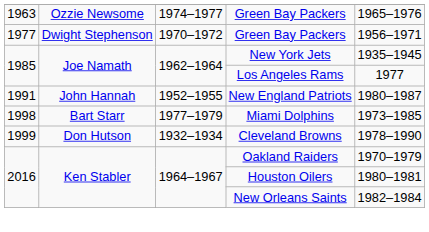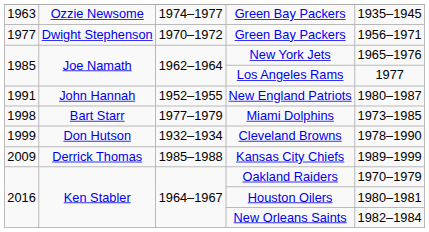1963 / Green Bay Packers | column 5: 1965–1976 -> 1935–1945
New York Jets | column 5: 1935–1945 -> 1965–1976
+ row: 2009 | Derrick Thomas | 1985–1988 | Kansas City Chiefs | 1989–1999
